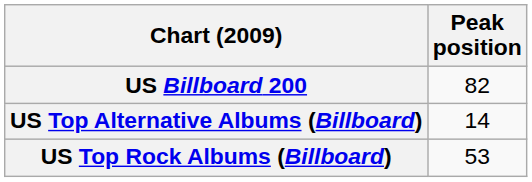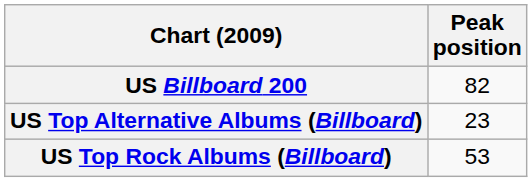US Top Alternative Albums (Billboard) | Peak position: 14 -> 23
